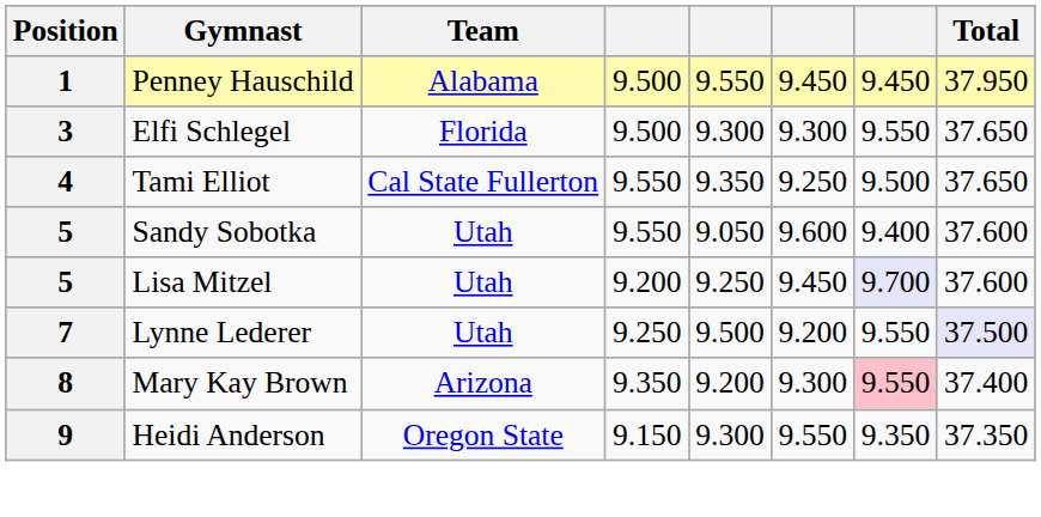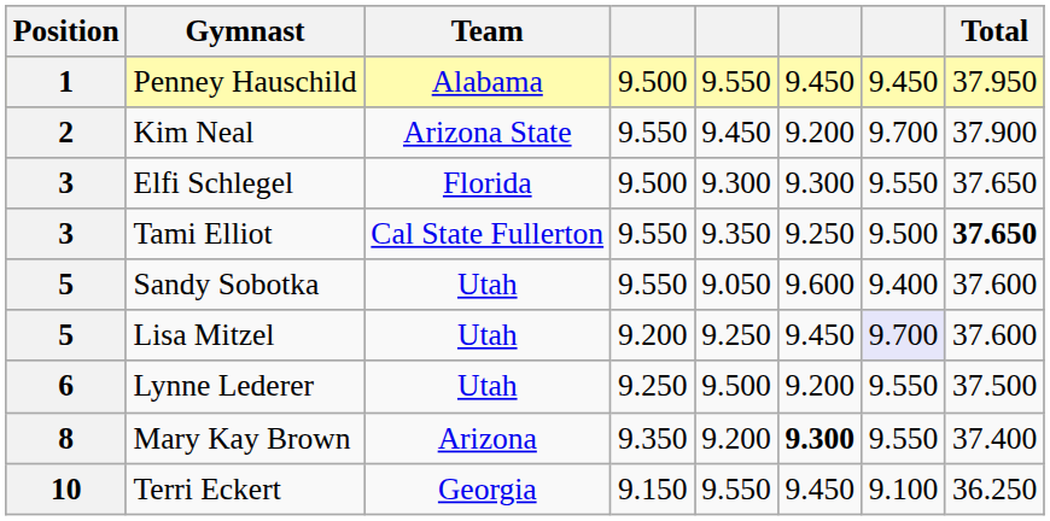+ row: 2 | Kim Neal | Arizona State | 9.550 | 9.450 | 9.200 | 9.700 | 37.900
Tami Elliot | Position: 4 -> 3
Tami Elliot | Total: normal -> bold
Lynne Lederer | Position: 7 -> 6
Lynne Lederer | Total: lavender background -> no background
Mary Kay Brown | column 6: normal -> bold
Mary Kay Brown | column 7: pink background -> no background
- row: 9 | Heidi Anderson | Oregon State | 9.150 | 9.300 | 9.550 | 9.350 | 37.350
+ row: 10 | Terri Eckert | Georgia | 9.150 | 9.550 | 9.450 | 9.100 | 36.250
